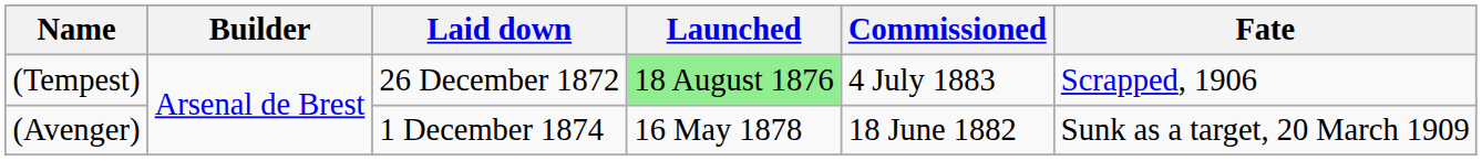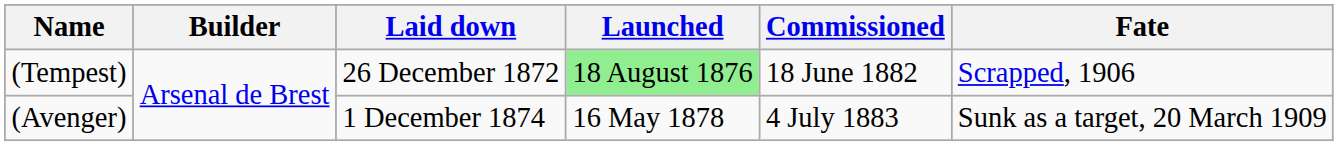(Tempest) | Commissioned: 4 July 1883 -> 18 June 1882
(Avenger) | Commissioned: 18 June 1882 -> 4 July 1883
